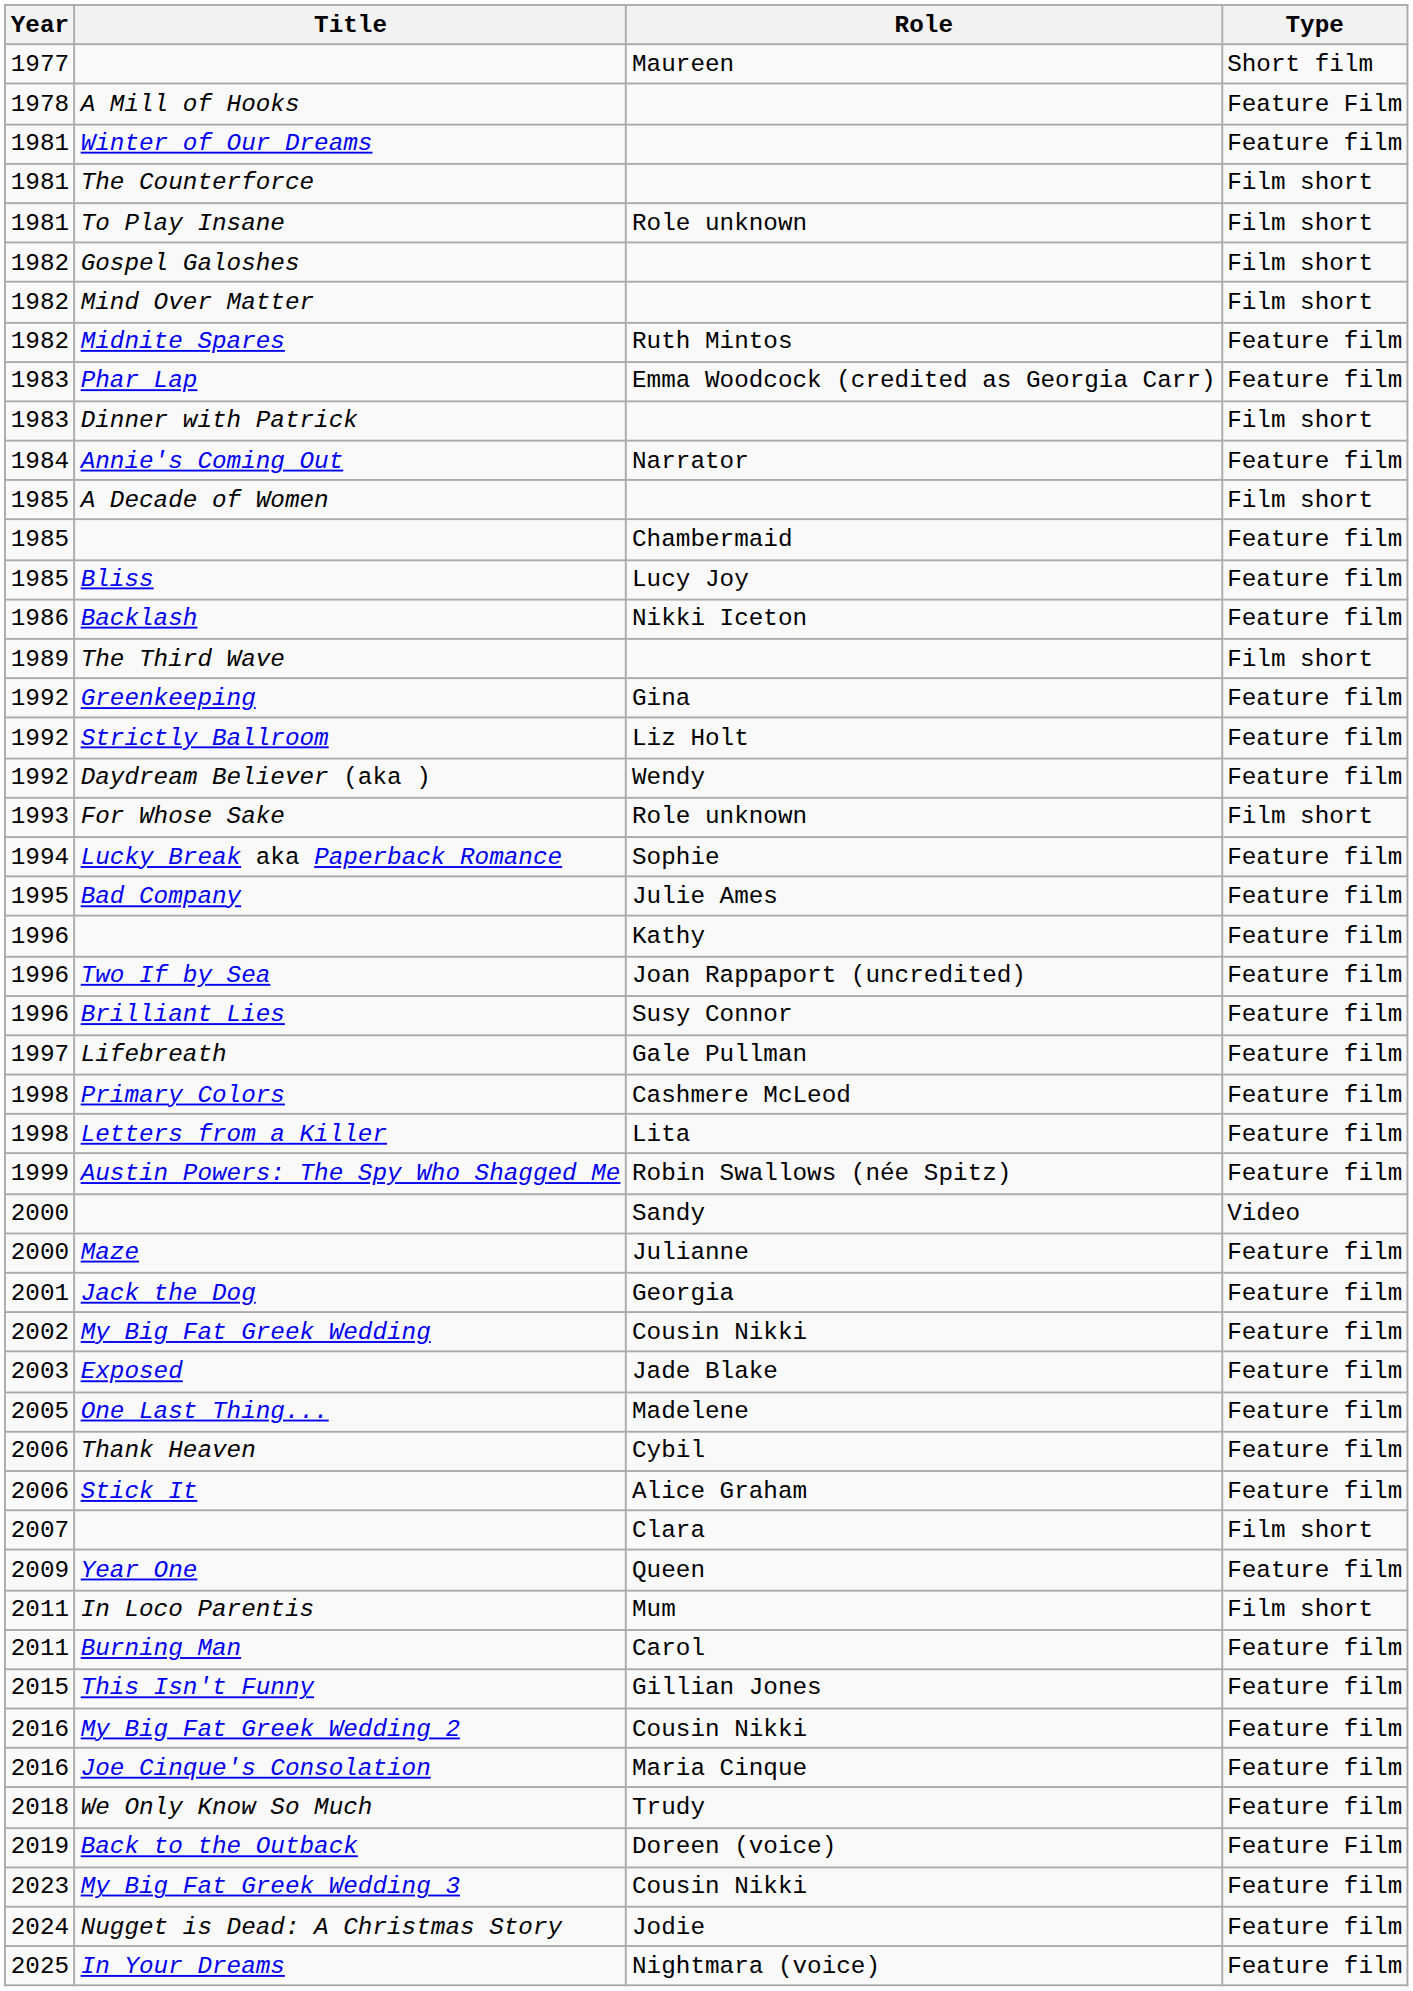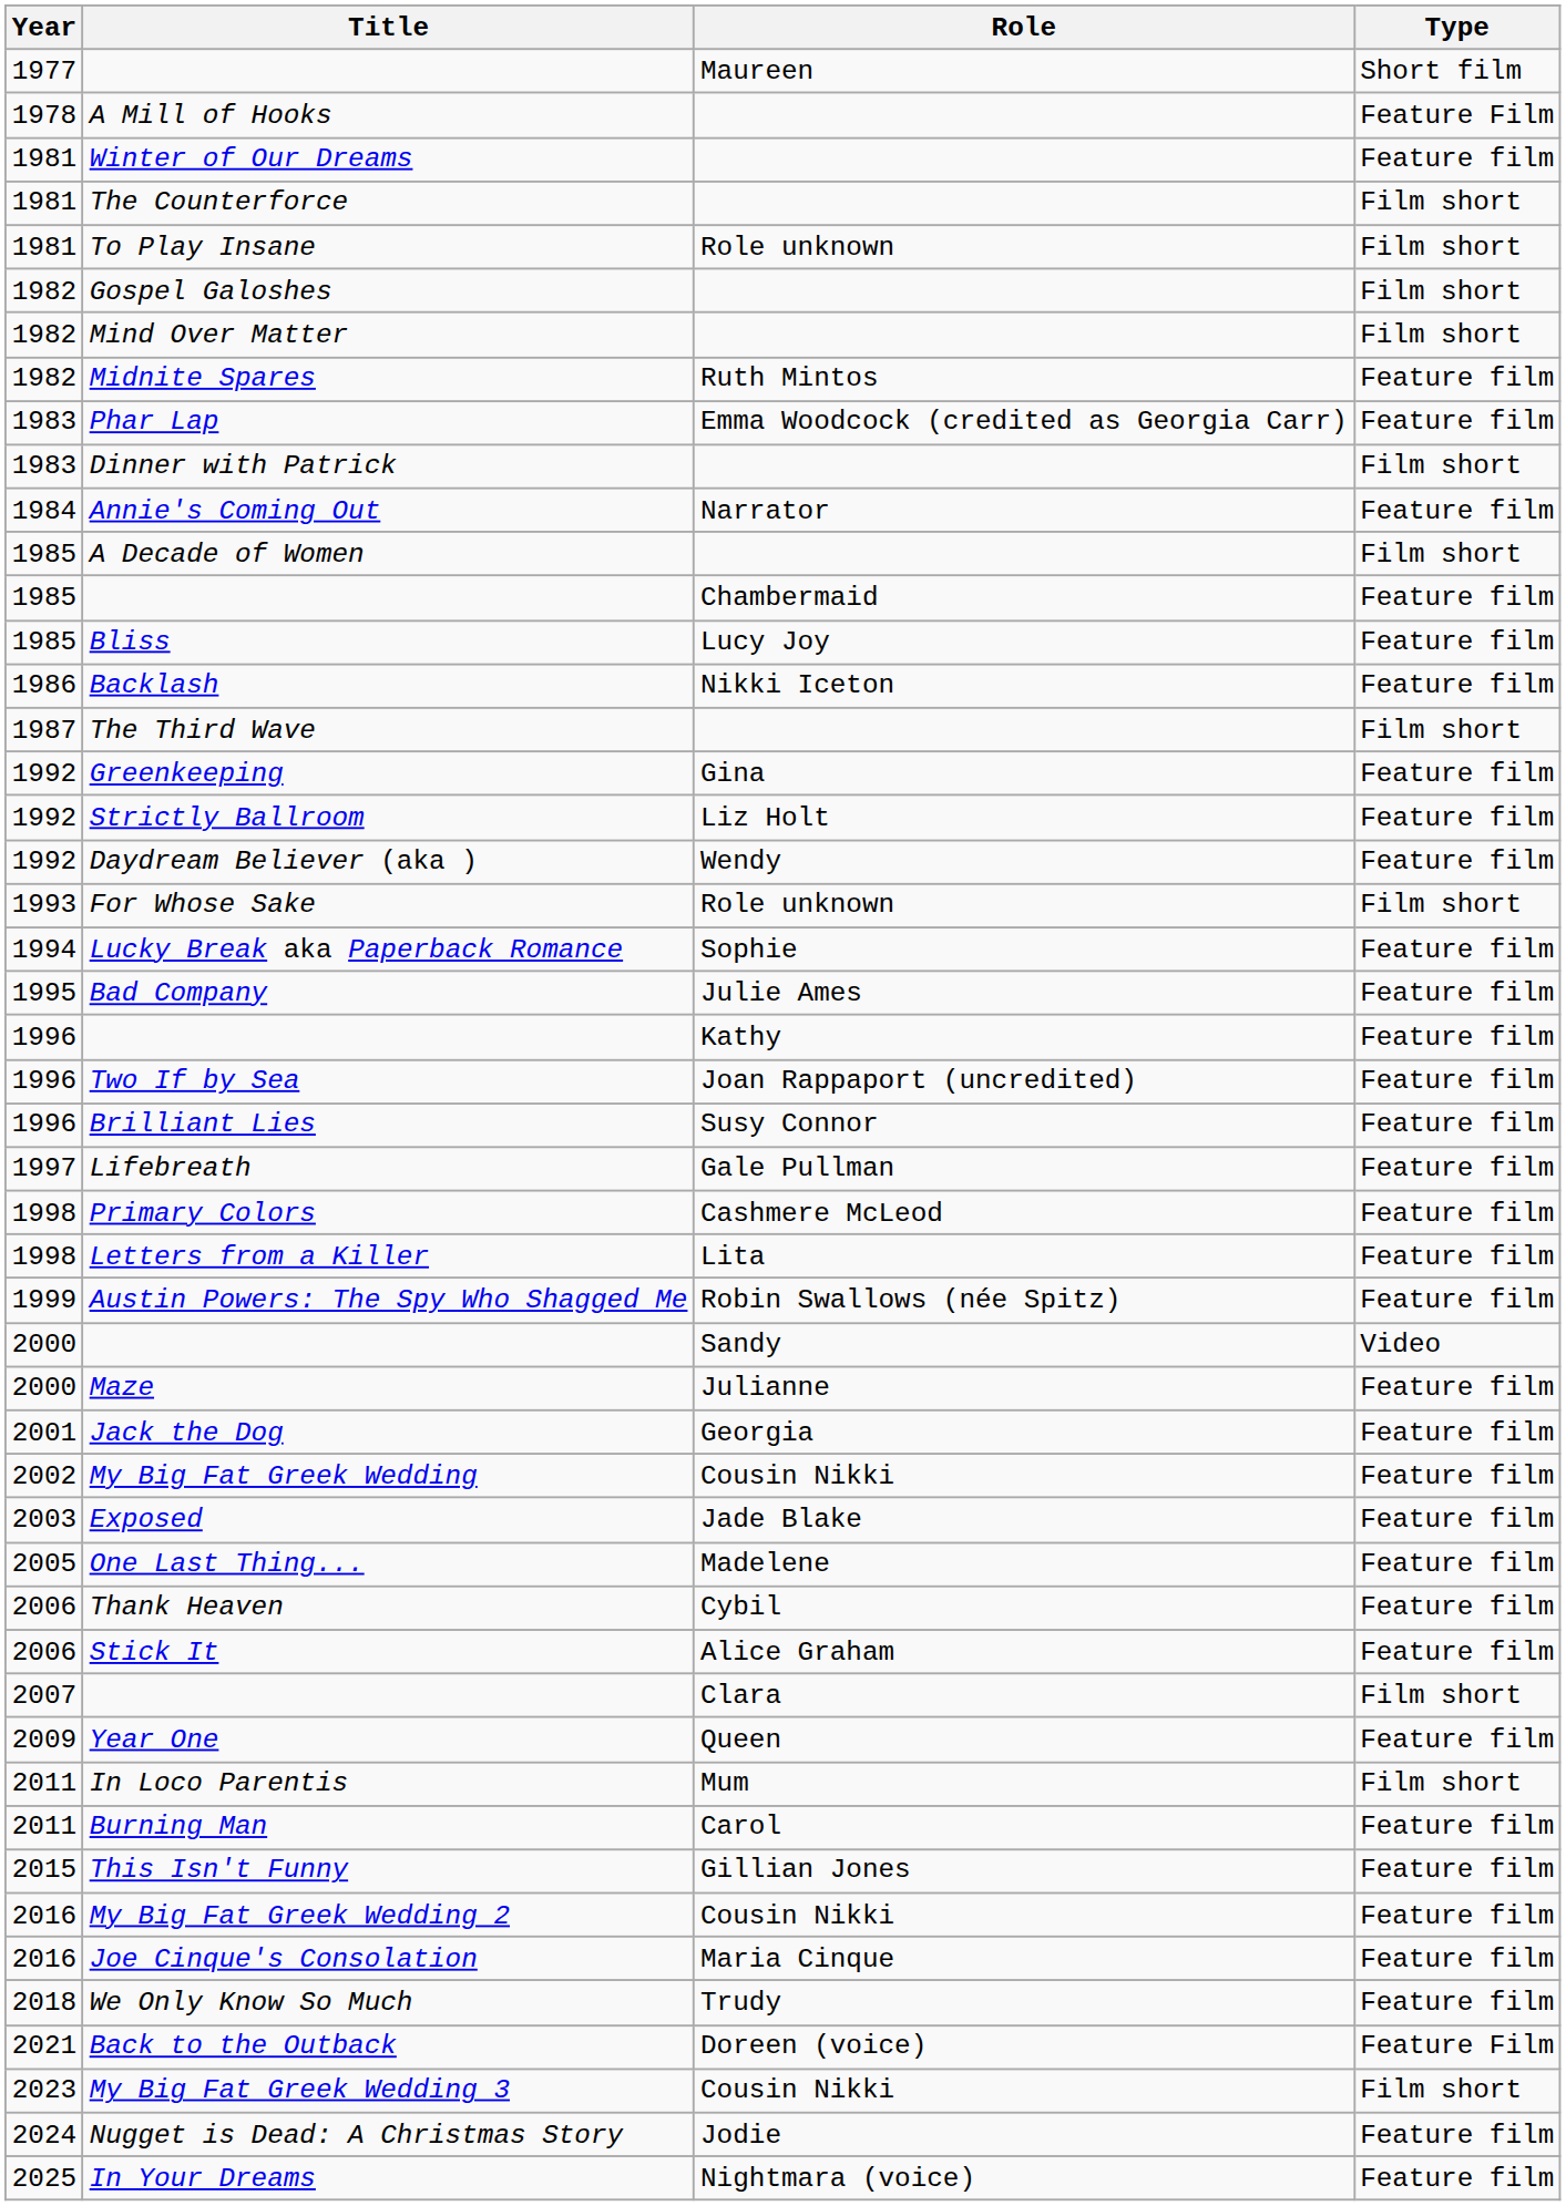The Third Wave | Year: 1989 -> 1987
Back to the Outback | Year: 2019 -> 2021
My Big Fat Greek Wedding 3 | Type: Feature film -> Film short
